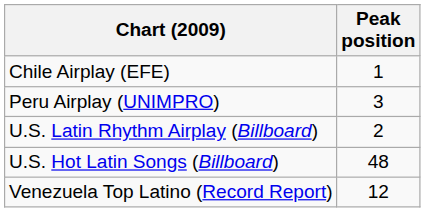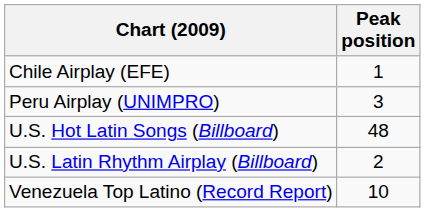rows swapped: U.S. Latin Rhythm Airplay (Billboard) <-> U.S. Hot Latin Songs (Billboard)
Venezuela Top Latino (Record Report) | Peak position: 12 -> 10
